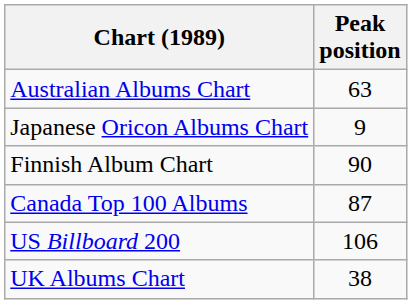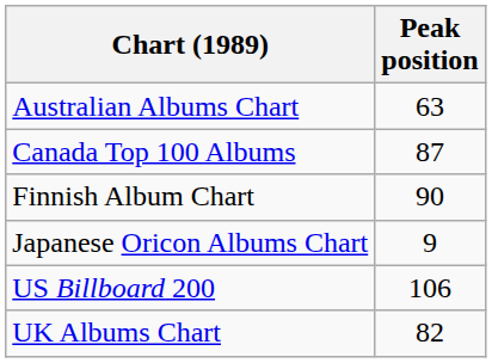rows swapped: Canada Top 100 Albums <-> Japanese Oricon Albums Chart
UK Albums Chart | Peak position: 38 -> 82
